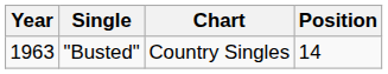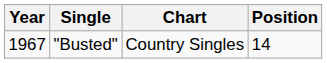"Busted" | Year: 1963 -> 1967
